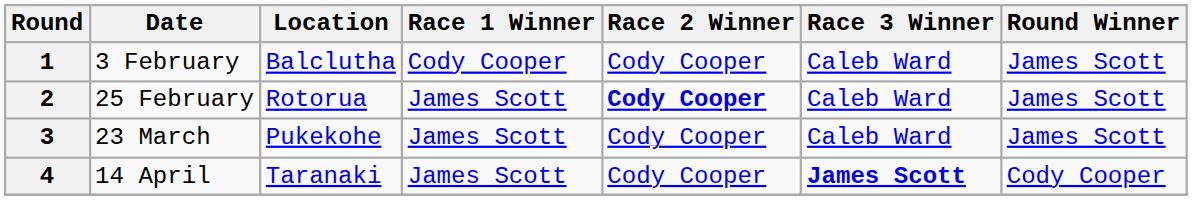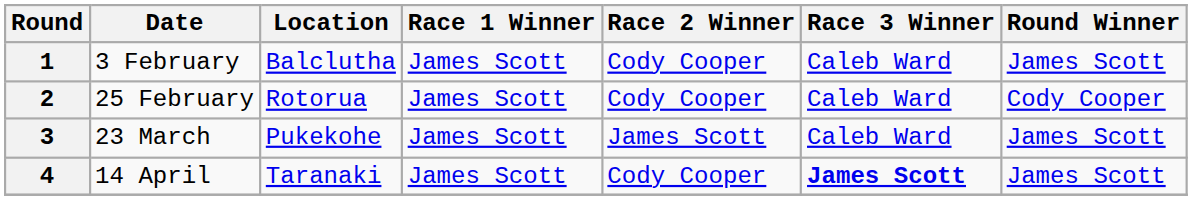1 | Race 1 Winner: Cody Cooper -> James Scott
2 | Race 2 Winner: bold -> normal
2 | Round Winner: James Scott -> Cody Cooper
3 | Race 2 Winner: Cody Cooper -> James Scott
4 | Round Winner: Cody Cooper -> James Scott
